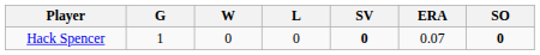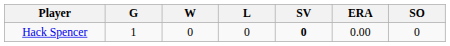Hack Spencer | ERA: 0.07 -> 0.00
Hack Spencer | SO: bold -> normal
